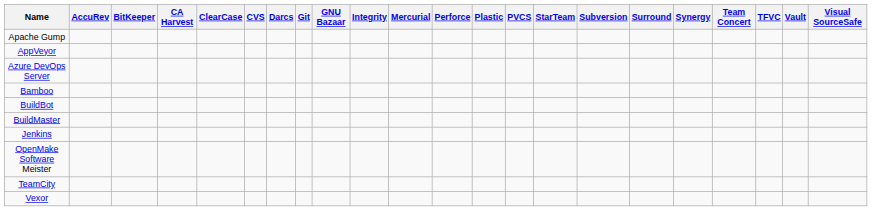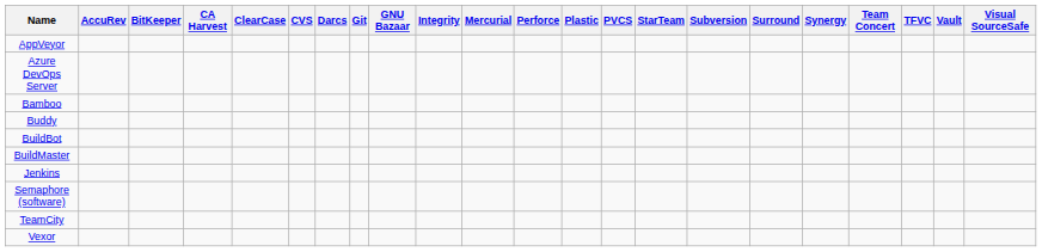- row: Apache Gump
+ row: Buddy
- row: OpenMake Software Meister
+ row: Semaphore (software)
